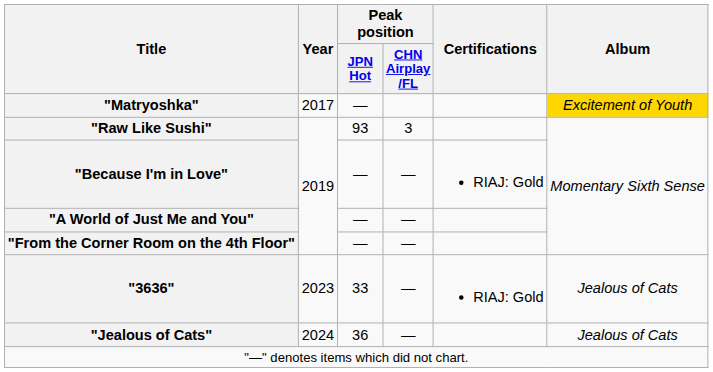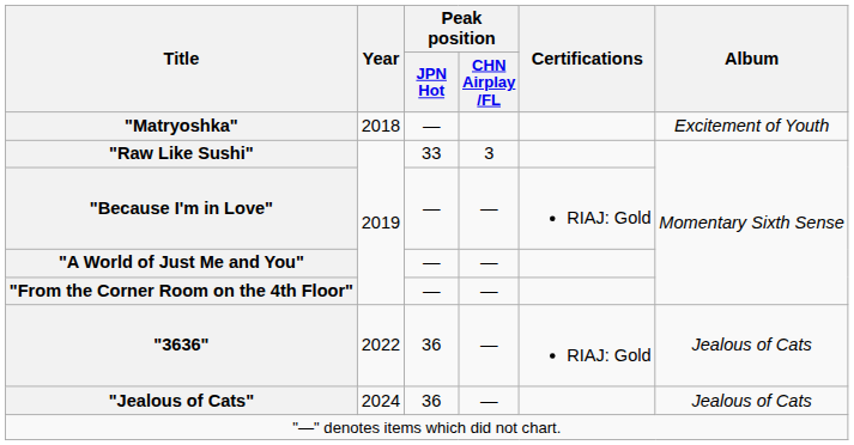"Matryoshka" | Year: 2017 -> 2018
"Matryoshka" | Album: gold background -> no background
"Raw Like Sushi" | Peak position / JPN Hot: 93 -> 33
"3636" | Year: 2023 -> 2022
"3636" | Peak position / JPN Hot: 33 -> 36
